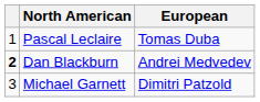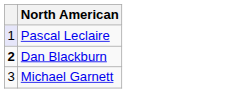- column: European | Tomas Duba | Andrei Medvedev | Dimitri Patzold
Pascal Leclaire | column 1: no background -> lavender background
